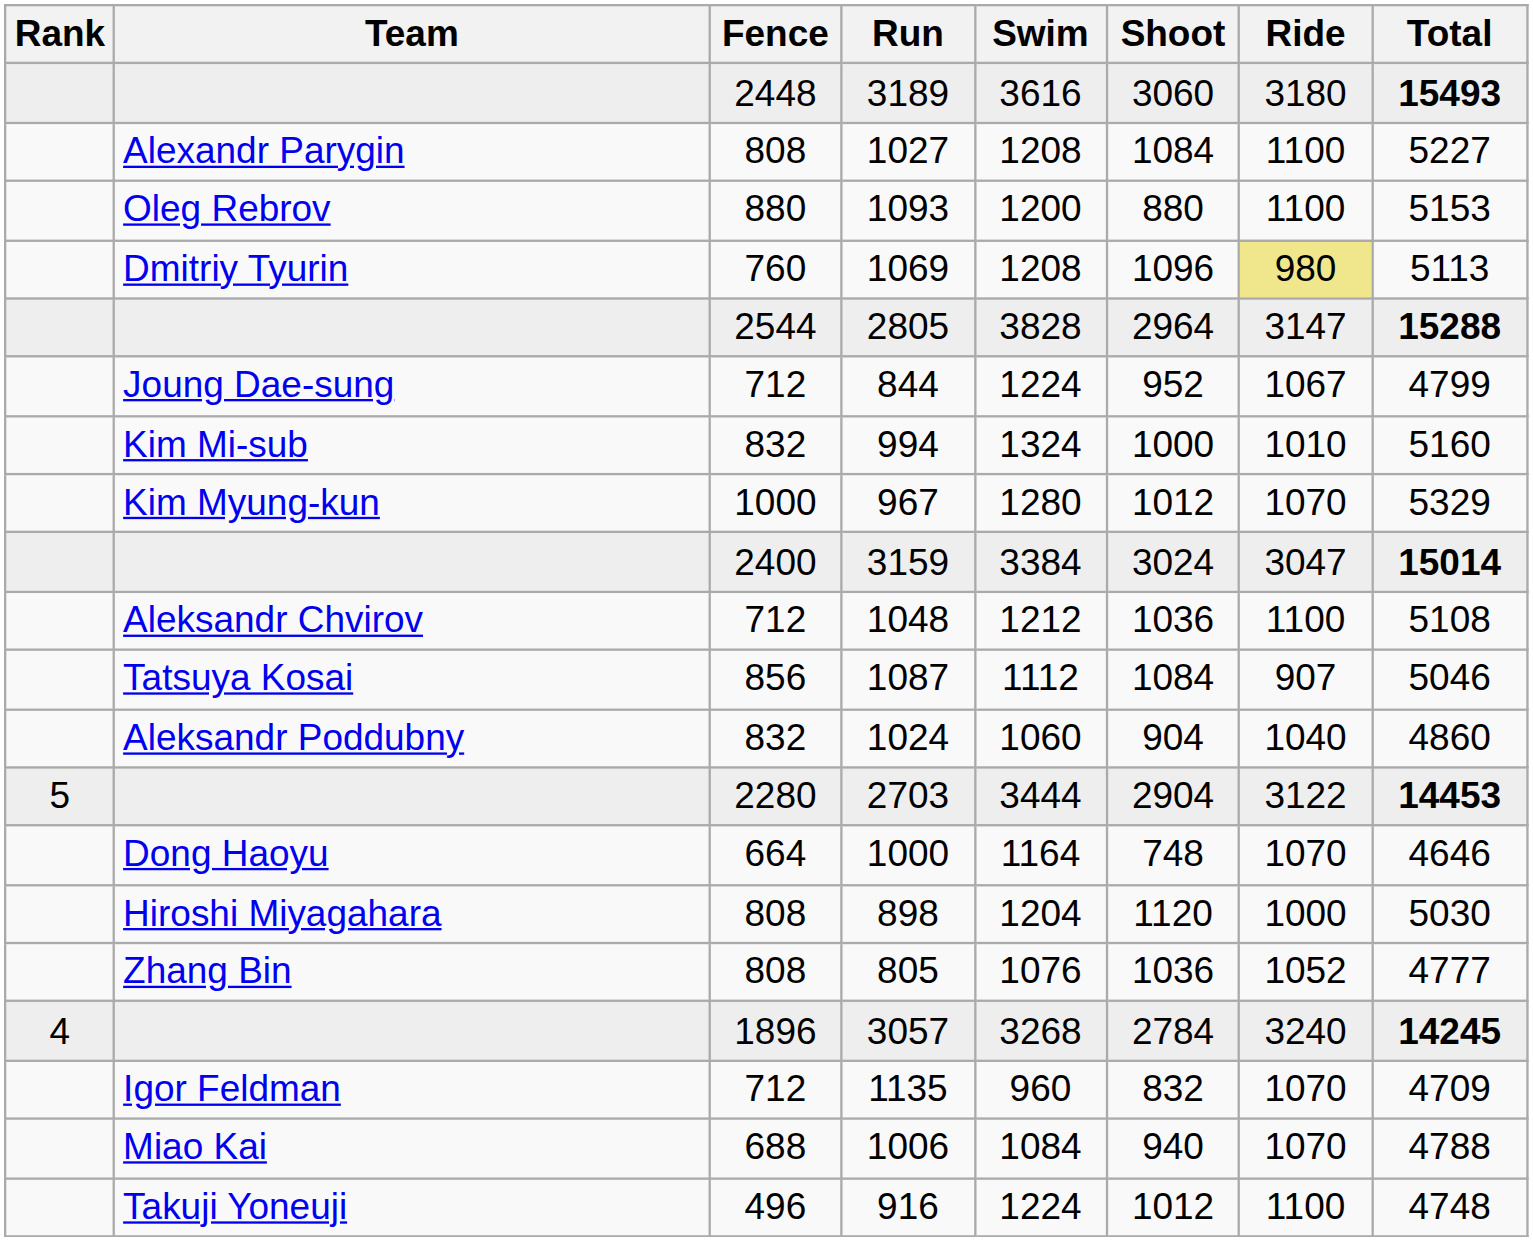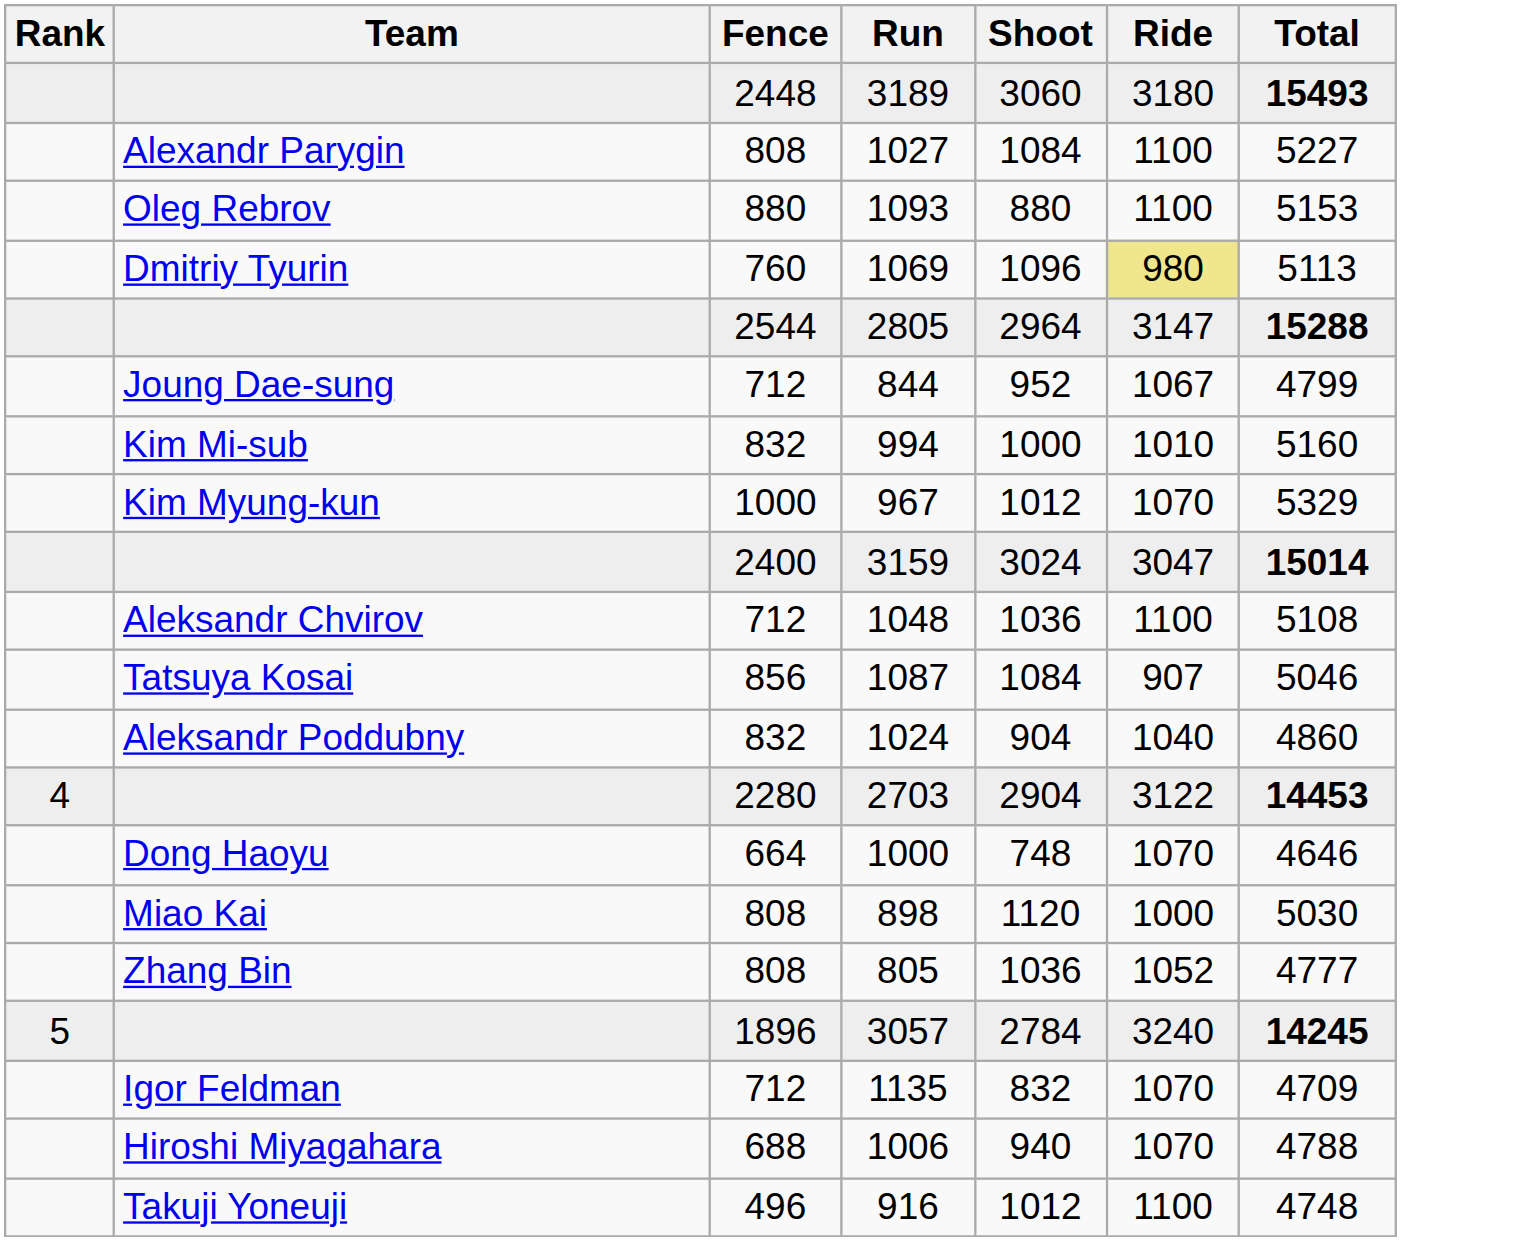- column: Swim | 3616 | 1208 | 1200 | 1208 | 3828 | 1224 | 1324 | 1280 | 3384 | 1212 | 1112 | 1060 | 3444 | 1164 | 1204 | 1076 | 3268 | 960 | 1084 | 1224
2703 | Rank: 5 -> 4
898 | Team: Hiroshi Miyagahara -> Miao Kai
3057 | Rank: 4 -> 5
1006 | Team: Miao Kai -> Hiroshi Miyagahara
